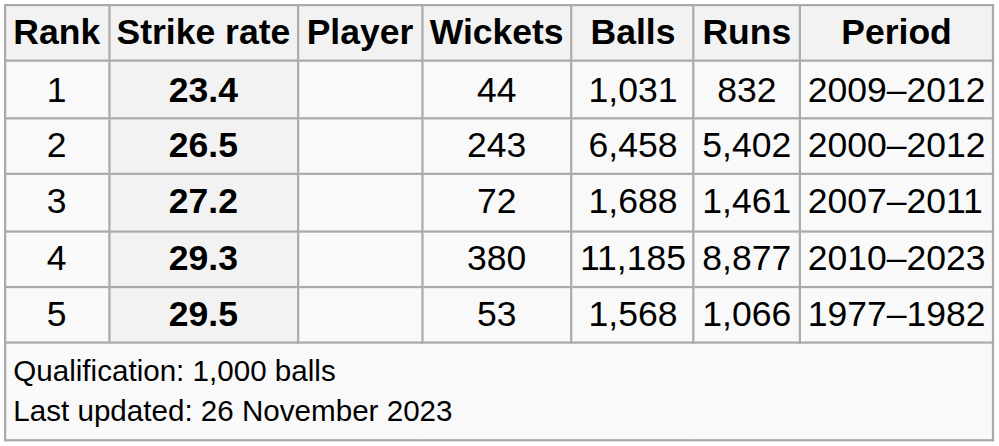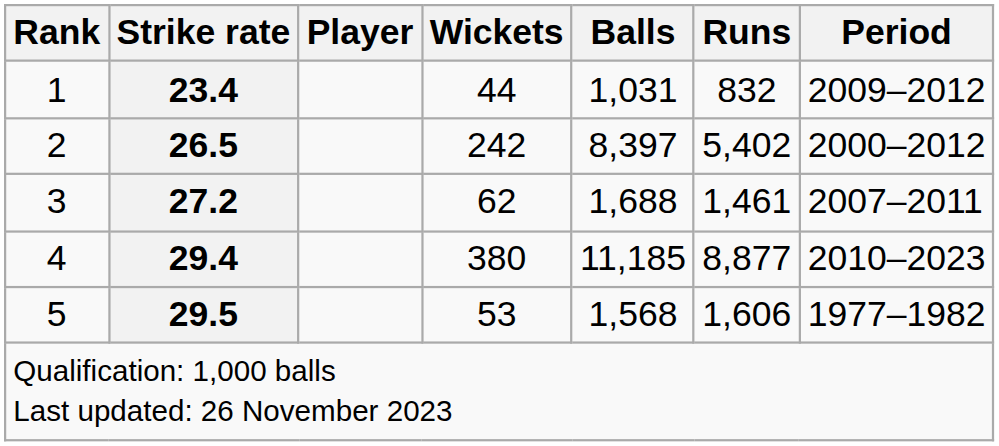2 | Wickets: 243 -> 242
2 | Balls: 6,458 -> 8,397
3 | Wickets: 72 -> 62
4 | Strike rate: 29.3 -> 29.4
5 | Runs: 1,066 -> 1,606
